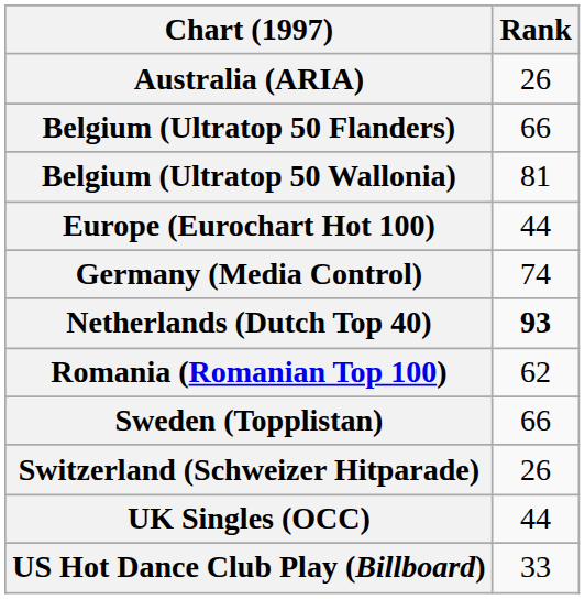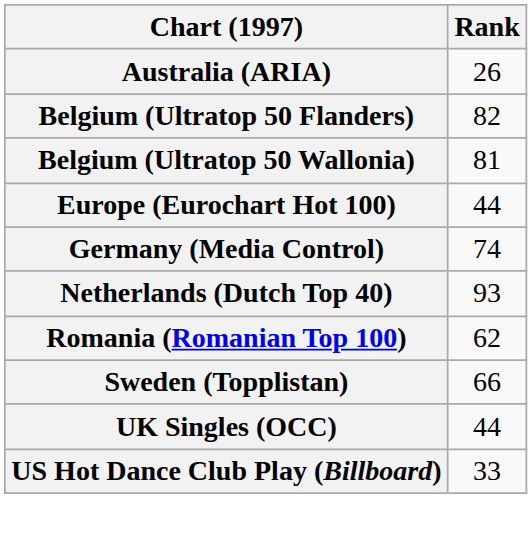Belgium (Ultratop 50 Flanders) | Rank: 66 -> 82
Netherlands (Dutch Top 40) | Rank: bold -> normal
- row: Switzerland (Schweizer Hitparade) | 26
